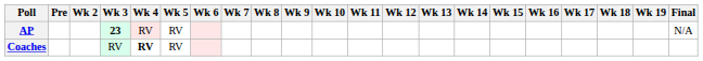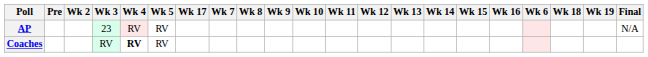columns swapped: Wk 6 <-> Wk 17
AP | Wk 3: bold -> normal
